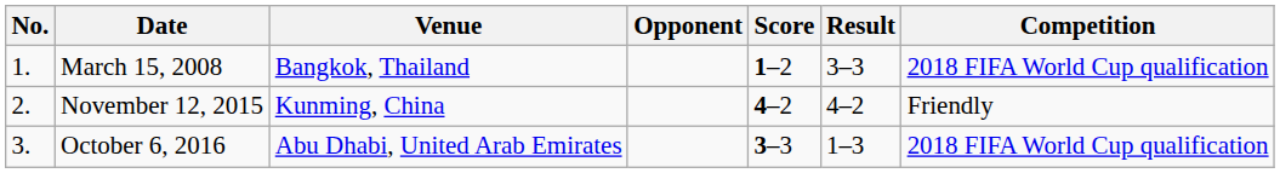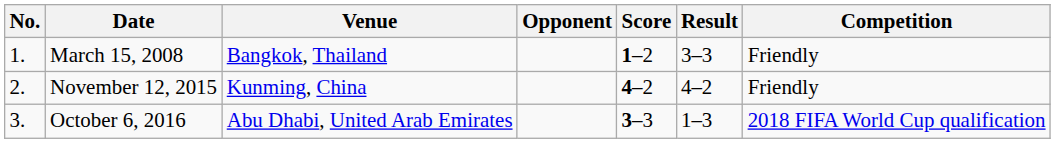March 15, 2008 | Competition: 2018 FIFA World Cup qualification -> Friendly
